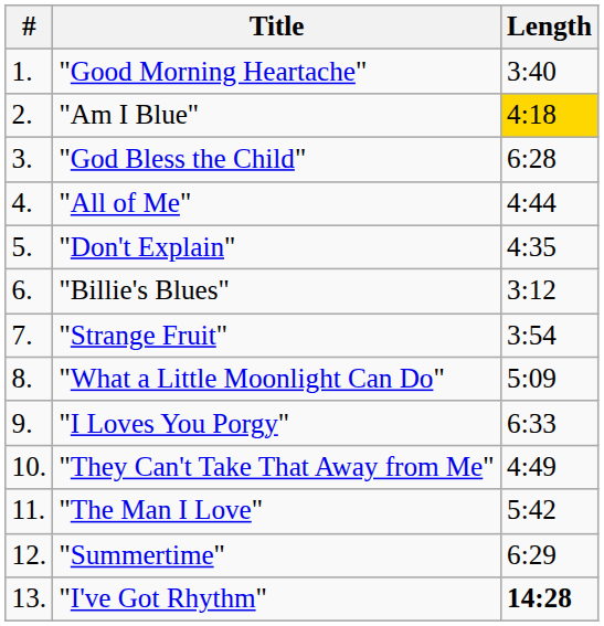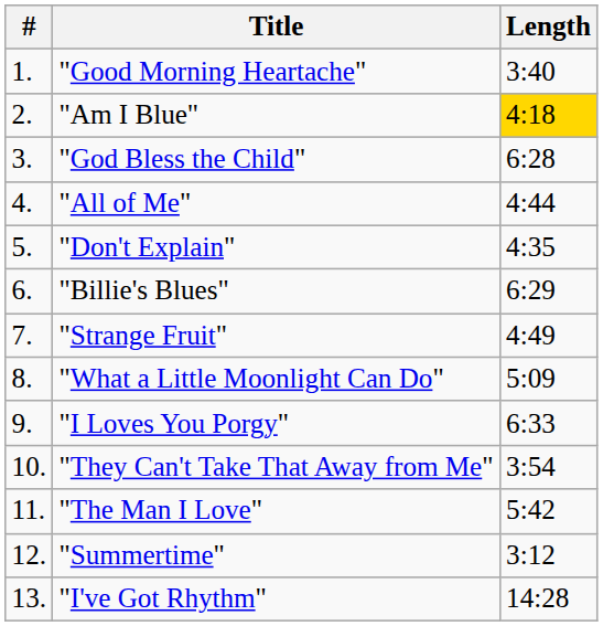"Billie's Blues" | Length: 3:12 -> 6:29
"Strange Fruit" | Length: 3:54 -> 4:49
"They Can't Take That Away from Me" | Length: 4:49 -> 3:54
"Summertime" | Length: 6:29 -> 3:12
"I've Got Rhythm" | Length: bold -> normal
